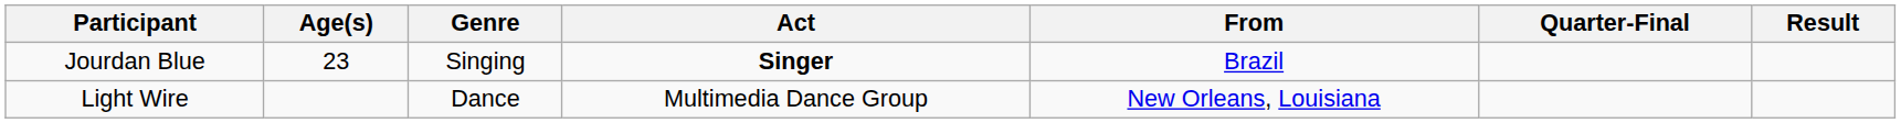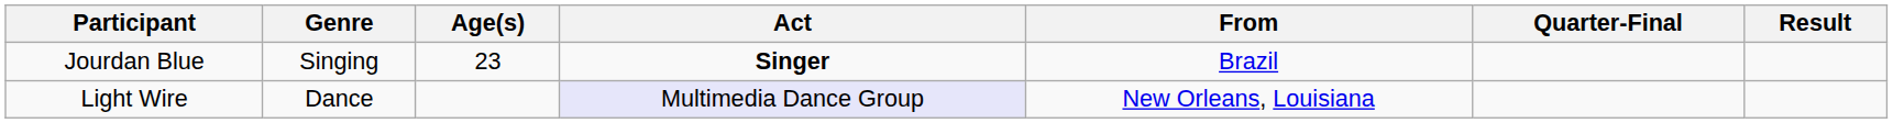columns swapped: Age(s) <-> Genre
Light Wire | Act: no background -> lavender background
